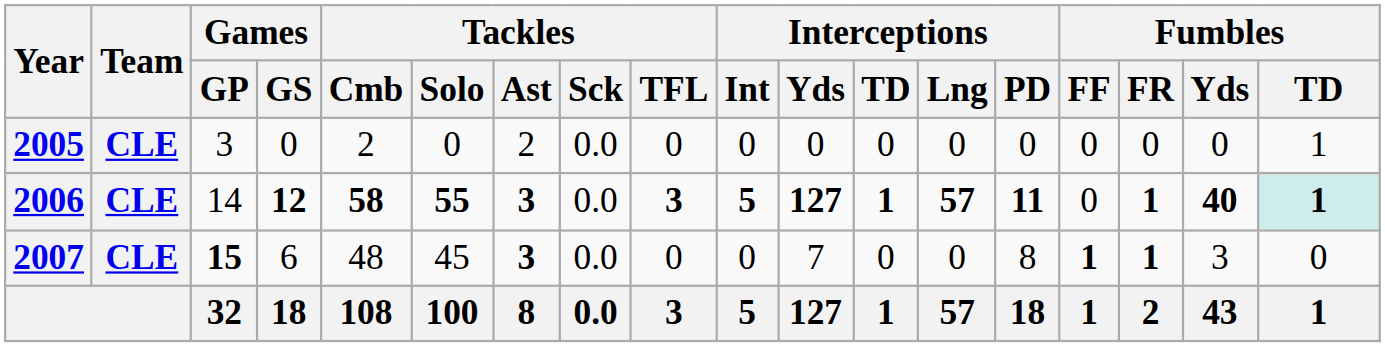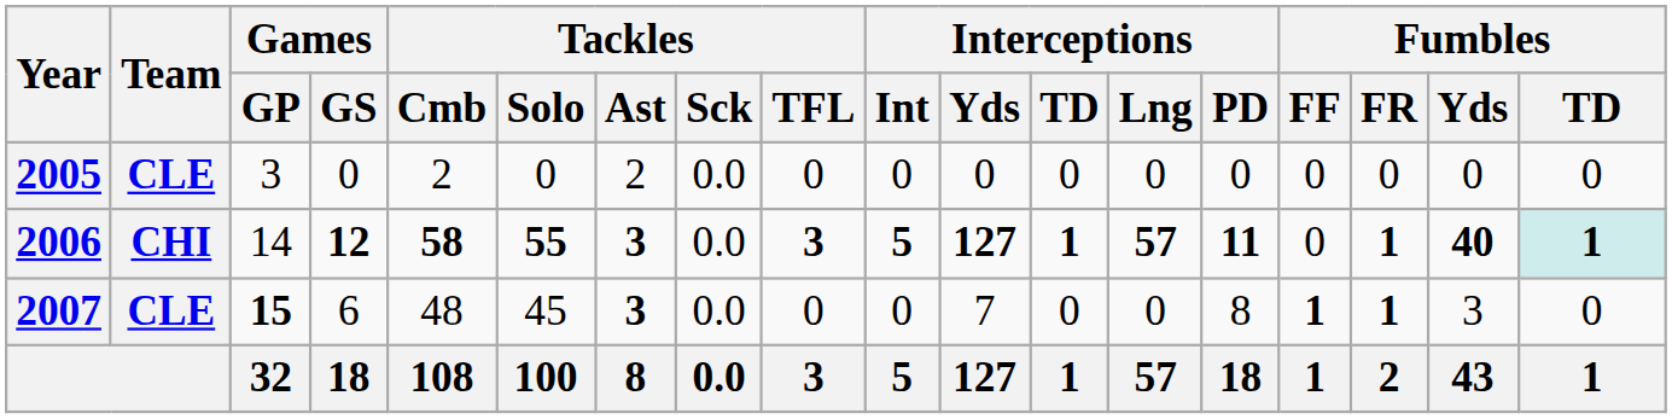2005 | Fumbles / TD: 1 -> 0
2006 | Team: CLE -> CHI
